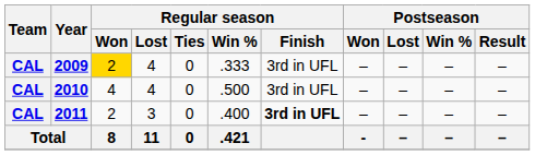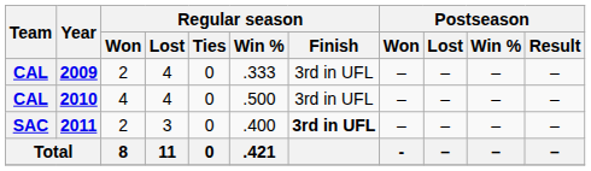2009 | Regular season / Won: gold background -> no background
2011 | Team: CAL -> SAC
